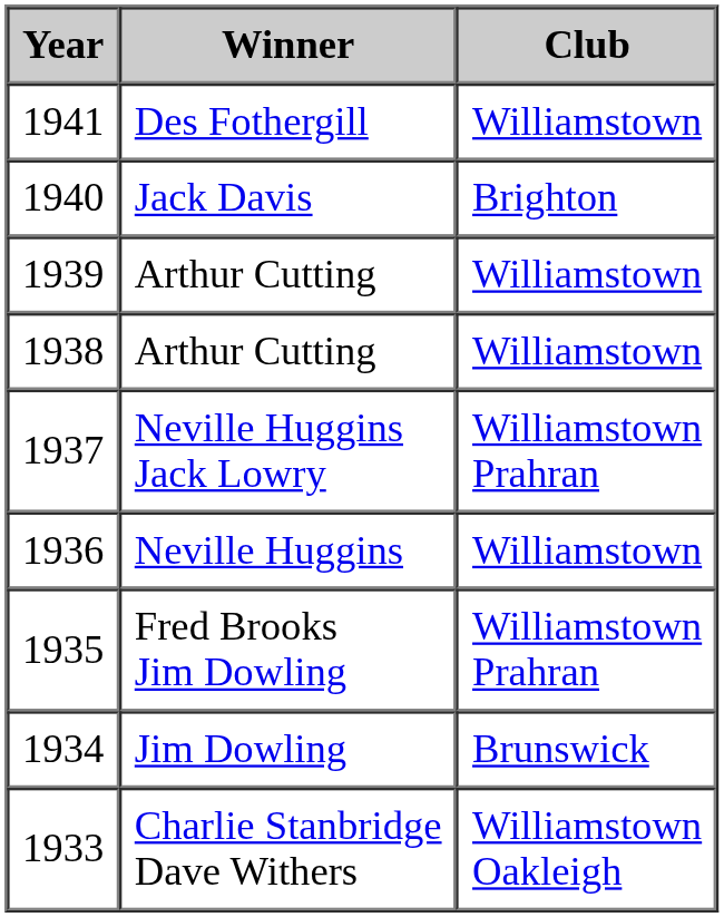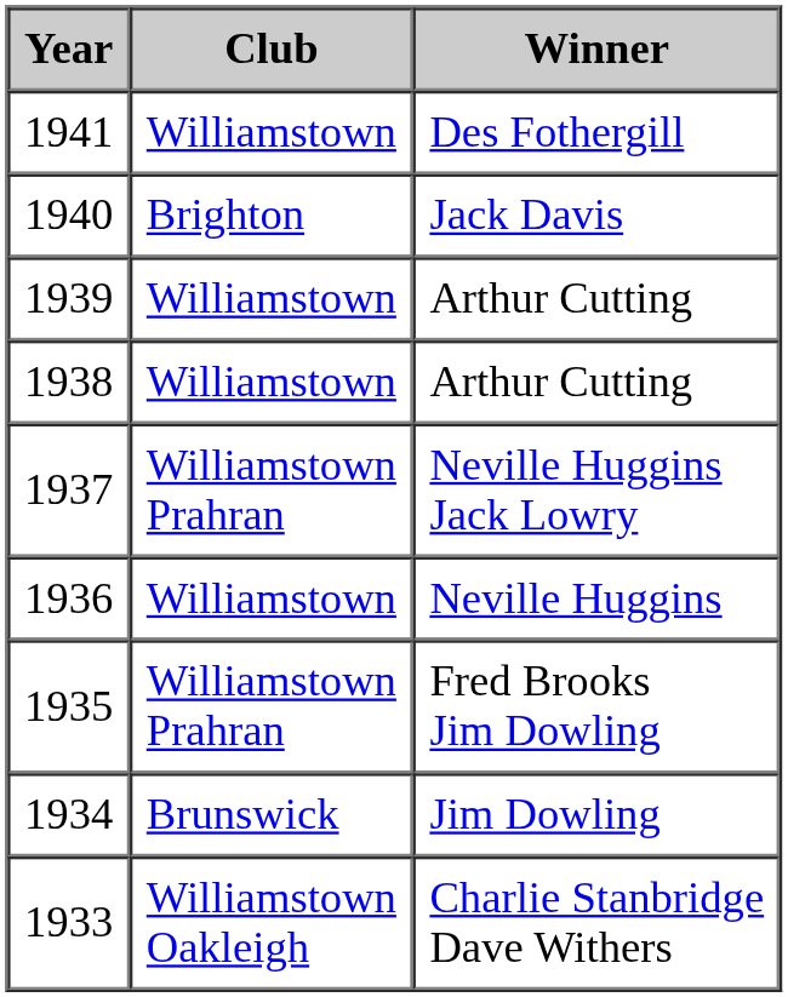columns swapped: Winner <-> Club
